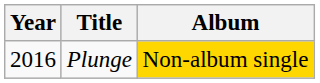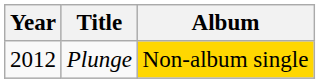Plunge | Year: 2016 -> 2012
